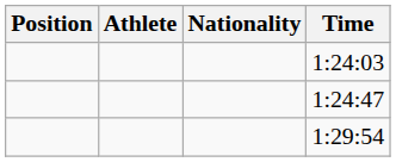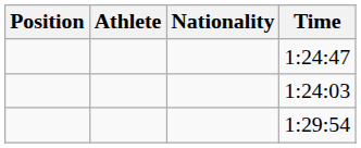rows swapped: 1:24:03 <-> 1:24:47
